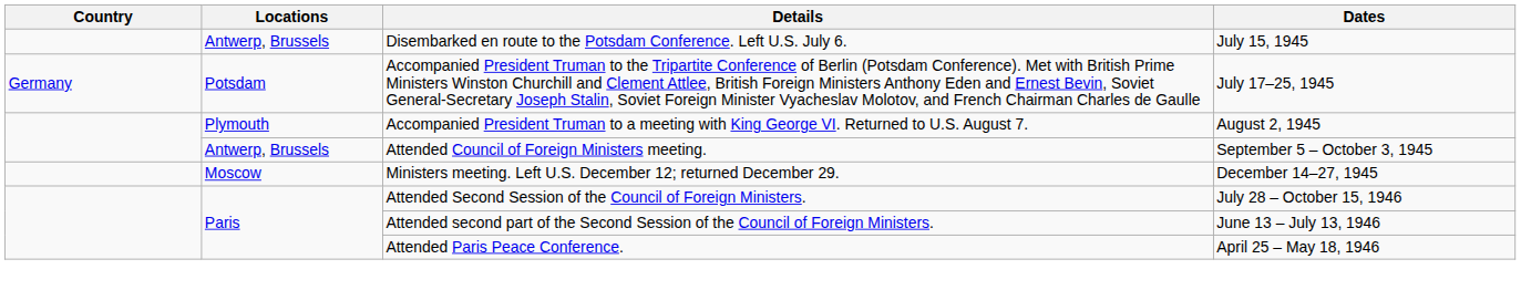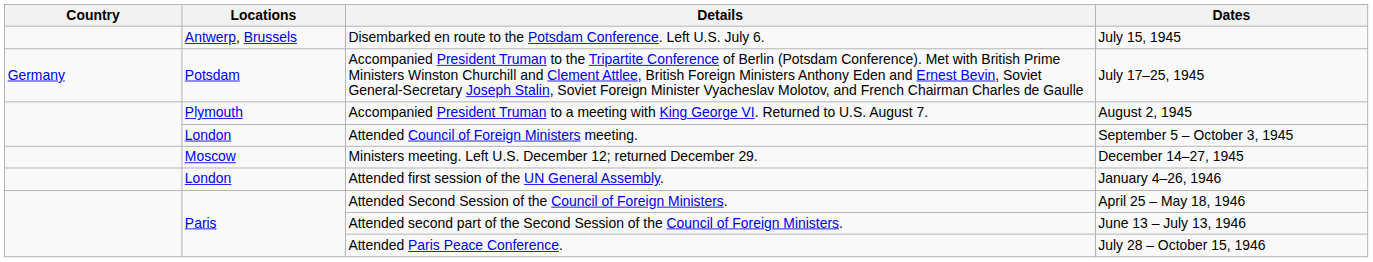Attended Council of Foreign Ministers meeting. | Locations: Antwerp, Brussels -> London
+ row: London | Attended first session of the UN General Assembly. | January 4–26, 1946
Attended Second Session of the Council of Foreign Ministers. | Dates: July 28 – October 15, 1946 -> April 25 – May 18, 1946
Attended Paris Peace Conference. | Dates: April 25 – May 18, 1946 -> July 28 – October 15, 1946
